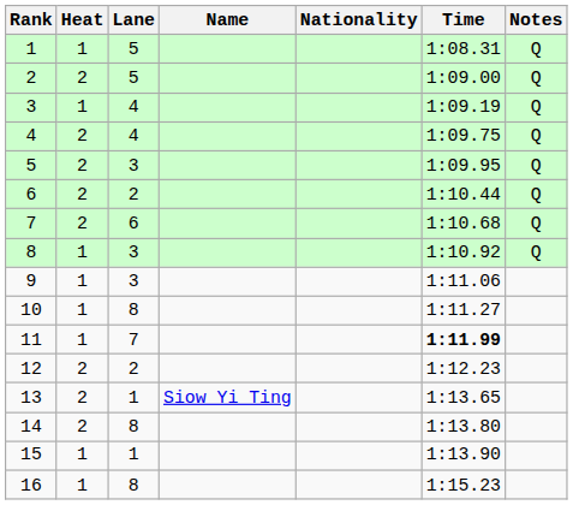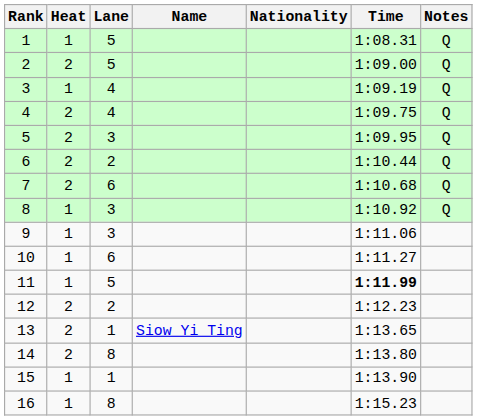10 | Lane: 8 -> 6
11 | Lane: 7 -> 5
